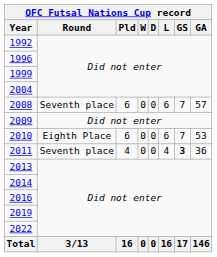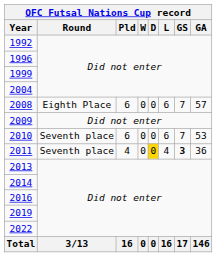2008 | Round: Seventh place -> Eighth Place
2010 | Round: Eighth Place -> Seventh place
2011 | D: no background -> gold background
